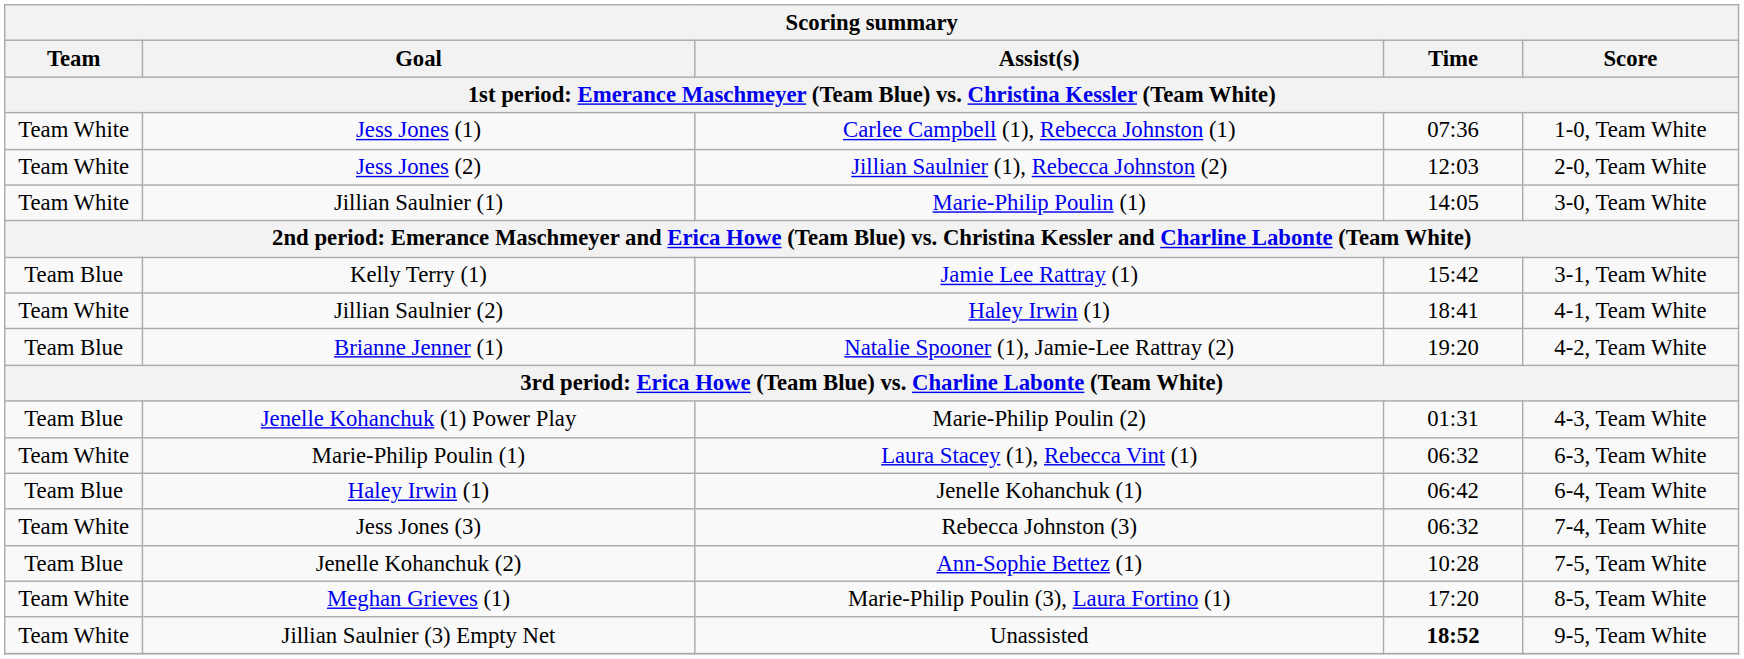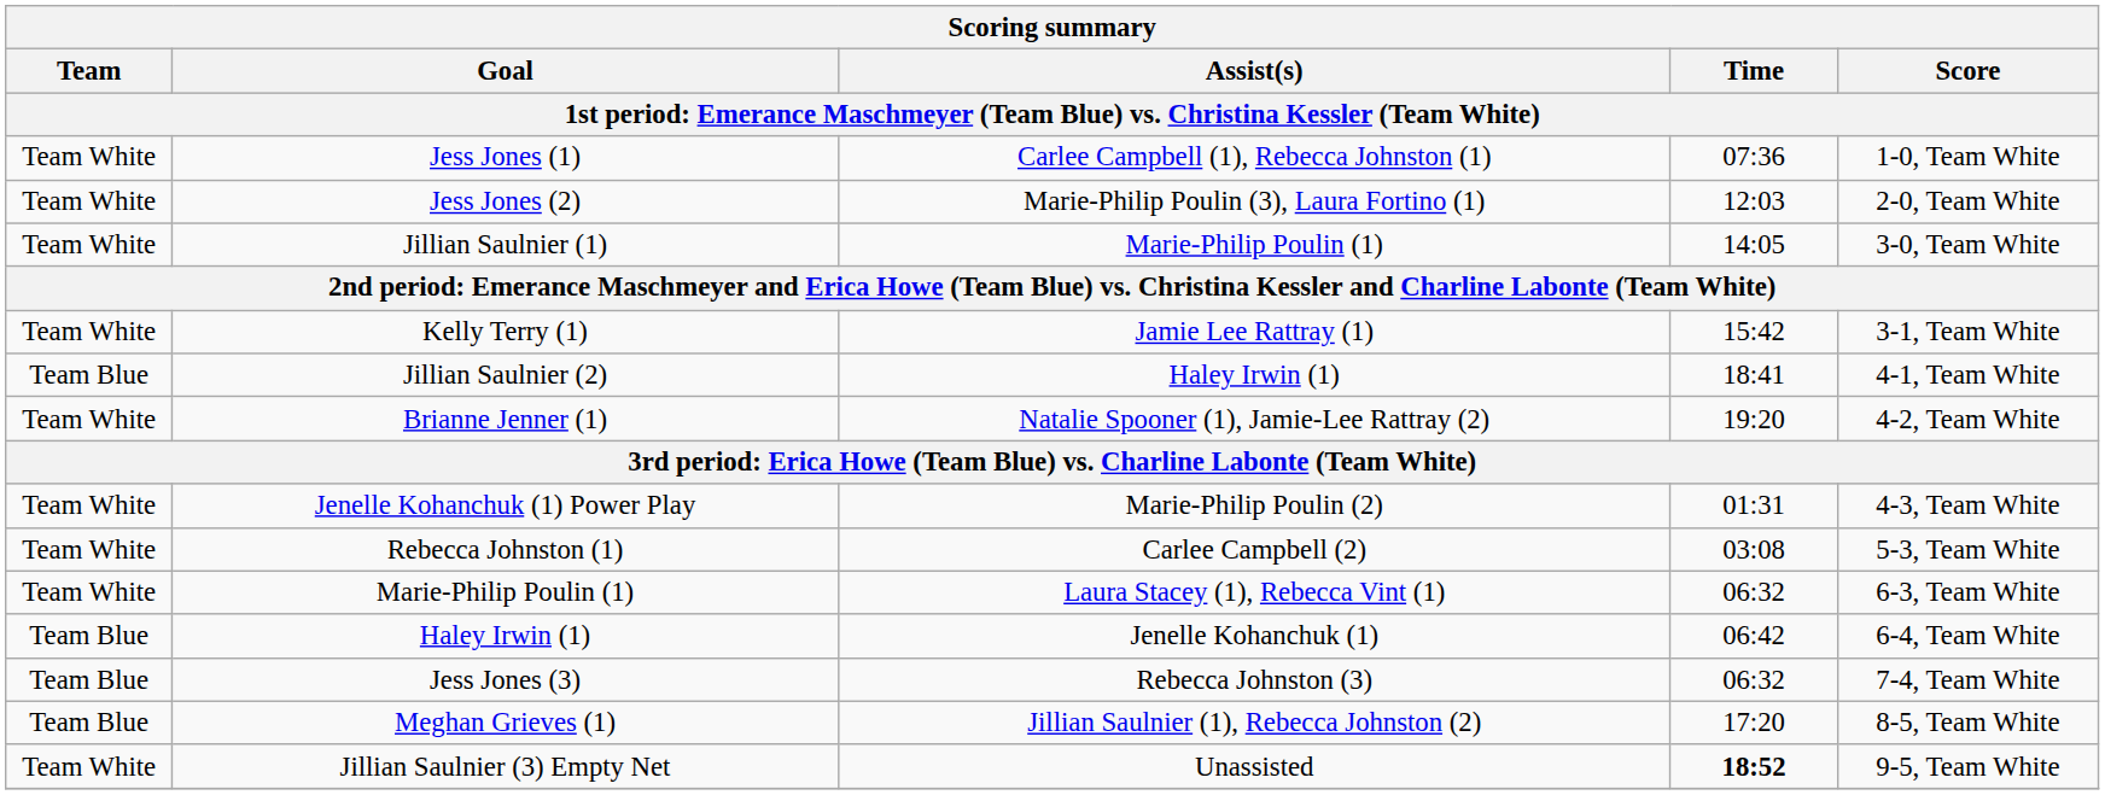Jess Jones (2) | Assist(s): Jillian Saulnier (1), Rebecca Johnston (2) -> Marie-Philip Poulin (3), Laura Fortino (1)
Kelly Terry (1) | Team: Team Blue -> Team White
Jillian Saulnier (2) | Team: Team White -> Team Blue
Brianne Jenner (1) | Team: Team Blue -> Team White
Jenelle Kohanchuk (1) Power Play | Team: Team Blue -> Team White
+ row: Team White | Rebecca Johnston (1) | Carlee Campbell (2) | 03:08 | 5-3, Team White
Jess Jones (3) | Team: Team White -> Team Blue
- row: Team Blue | Jenelle Kohanchuk (2) | Ann-Sophie Bettez (1) | 10:28 | 7-5, Team White
Meghan Grieves (1) | Team: Team White -> Team Blue
Meghan Grieves (1) | Assist(s): Marie-Philip Poulin (3), Laura Fortino (1) -> Jillian Saulnier (1), Rebecca Johnston (2)
